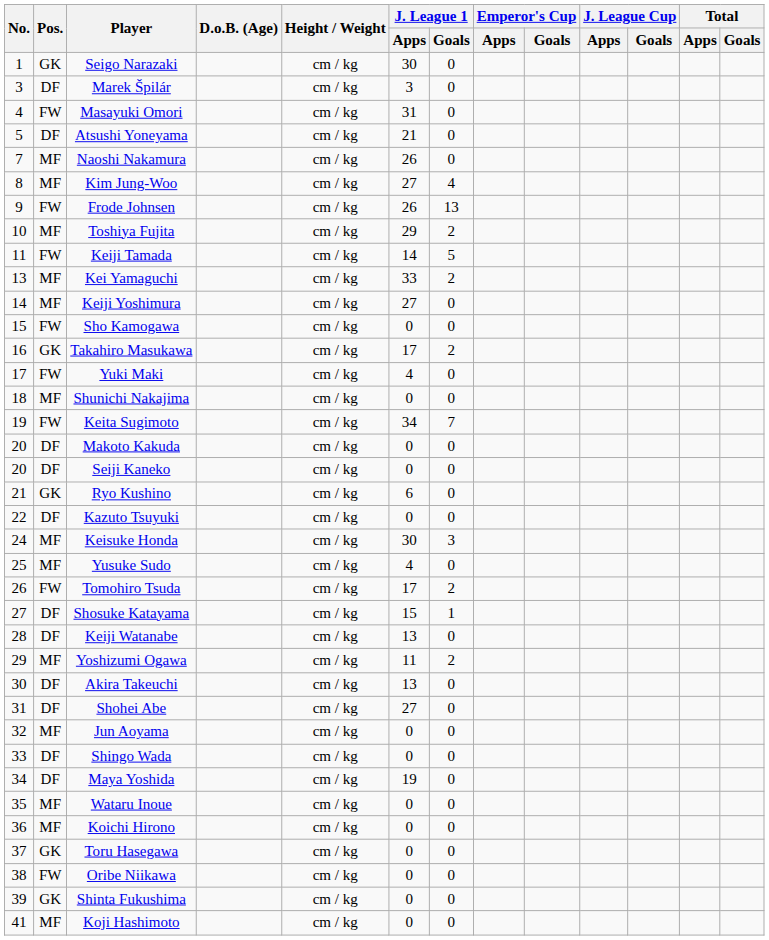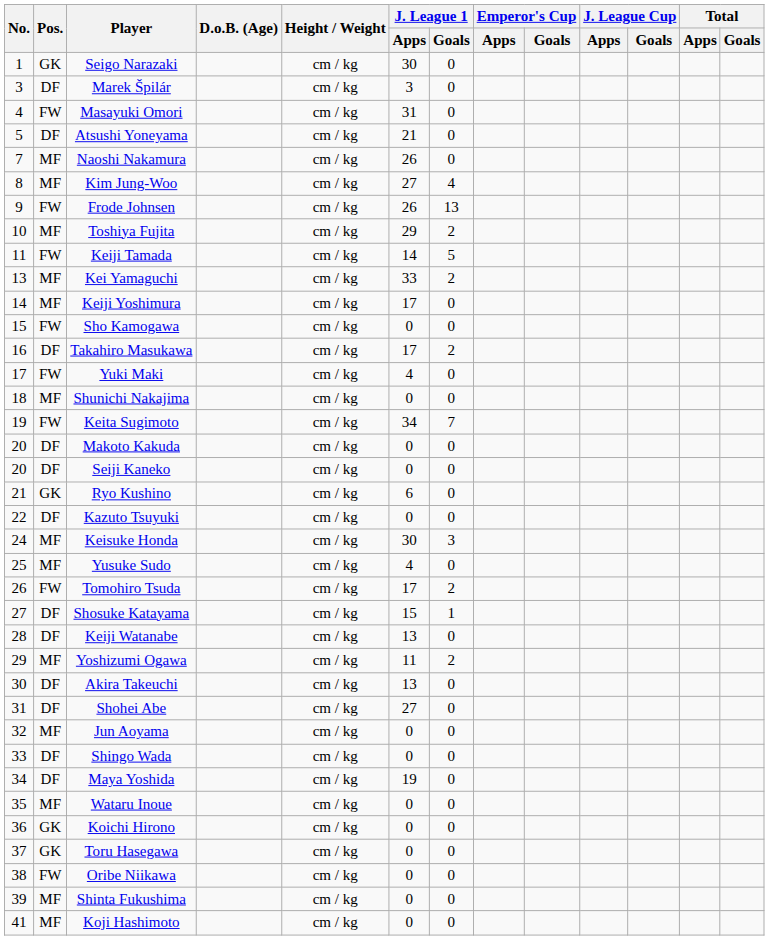Keiji Yoshimura | J. League 1 / Apps: 27 -> 17
Takahiro Masukawa | Pos.: GK -> DF
Koichi Hirono | Pos.: MF -> GK
Shinta Fukushima | Pos.: GK -> MF
